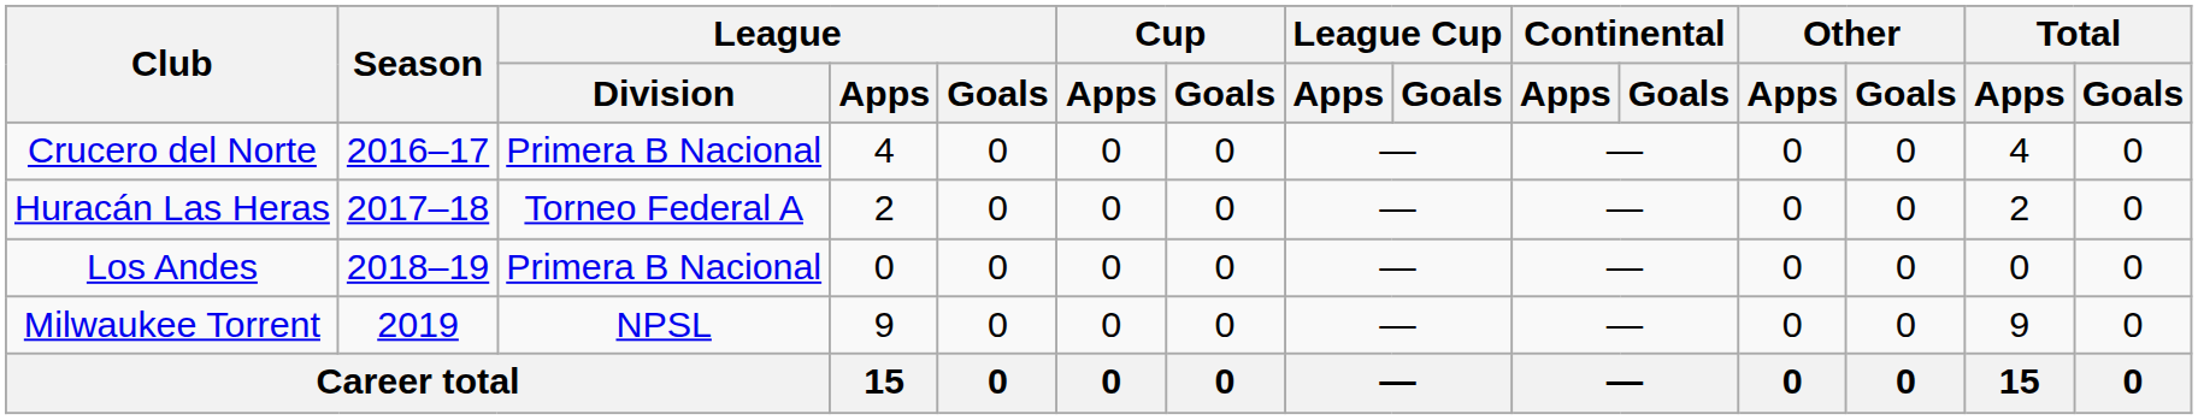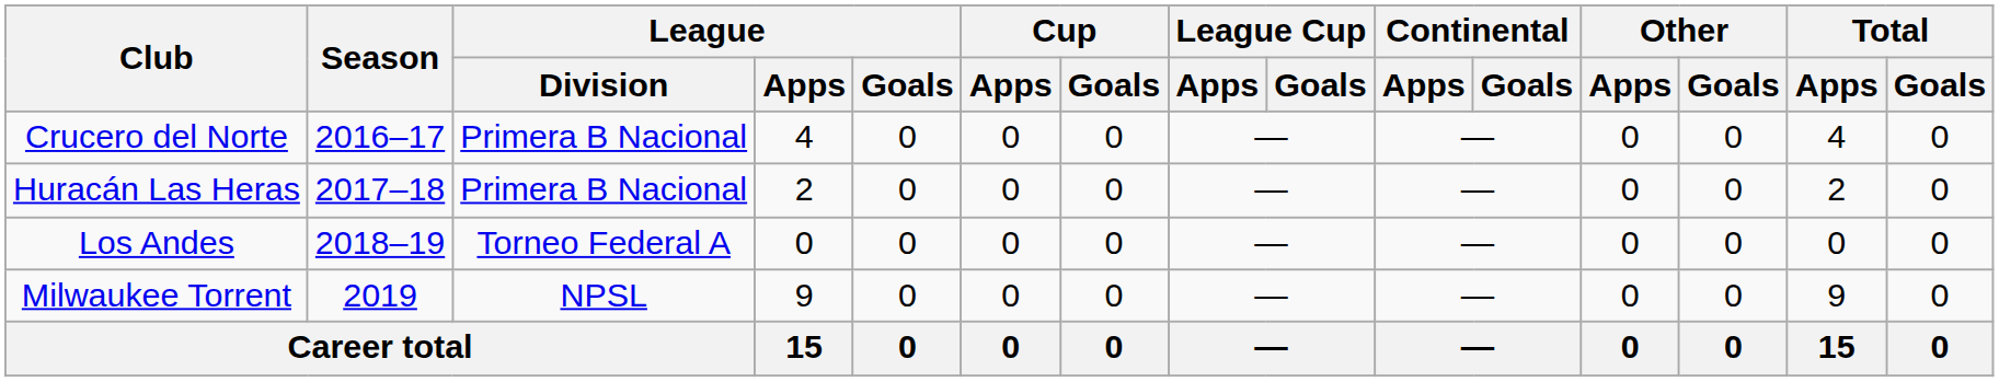Huracán Las Heras | League / Division: Torneo Federal A -> Primera B Nacional
Los Andes | League / Division: Primera B Nacional -> Torneo Federal A
